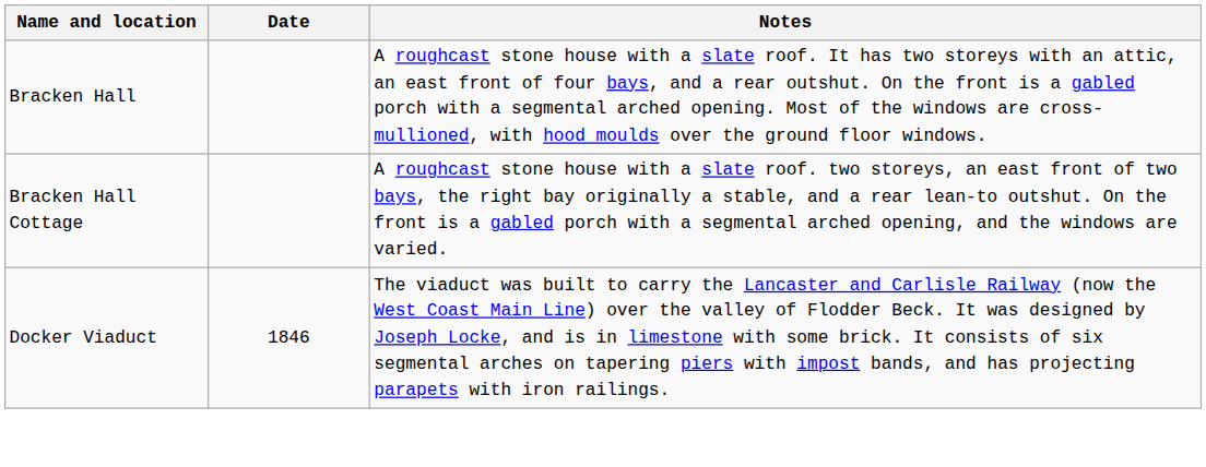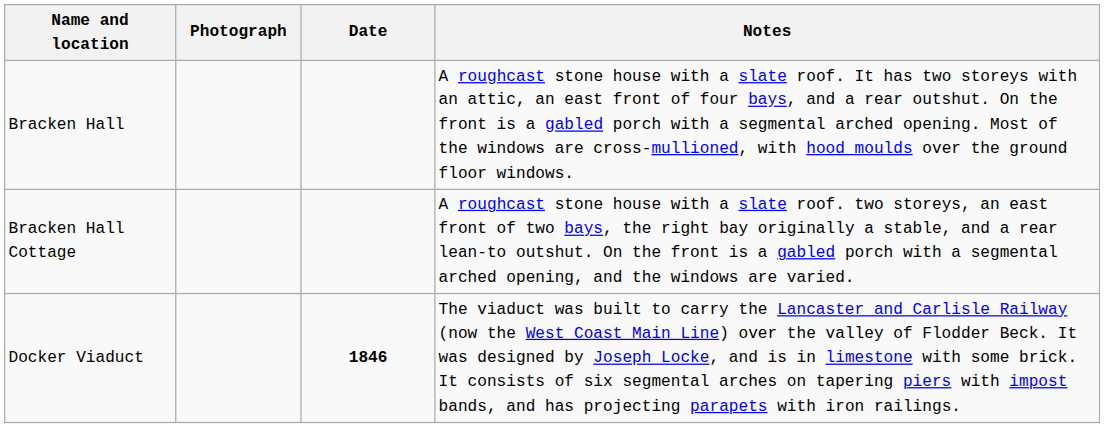+ column: Photograph
Docker Viaduct | Date: normal -> bold
